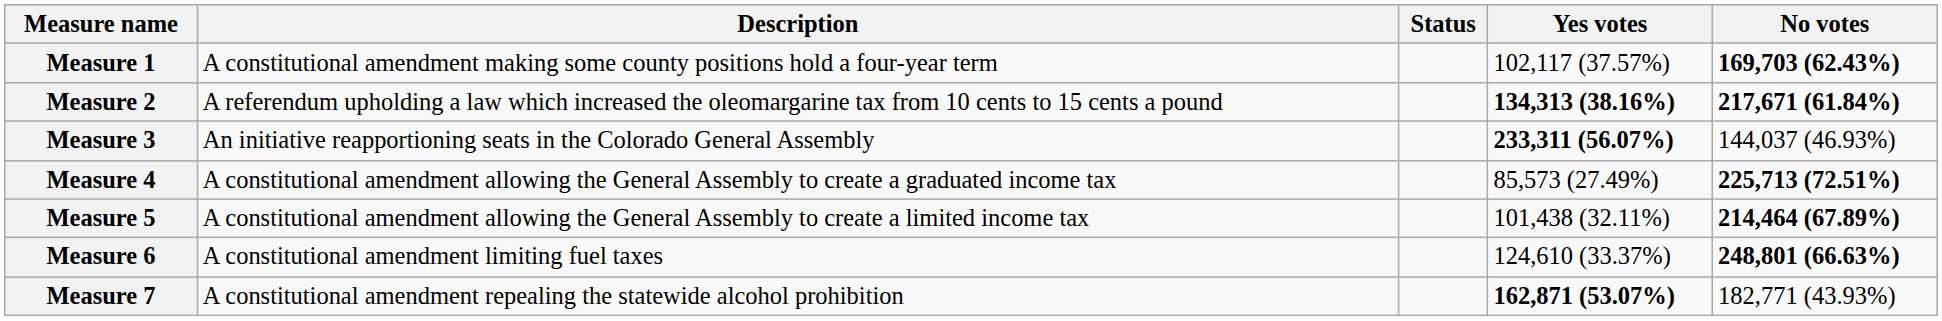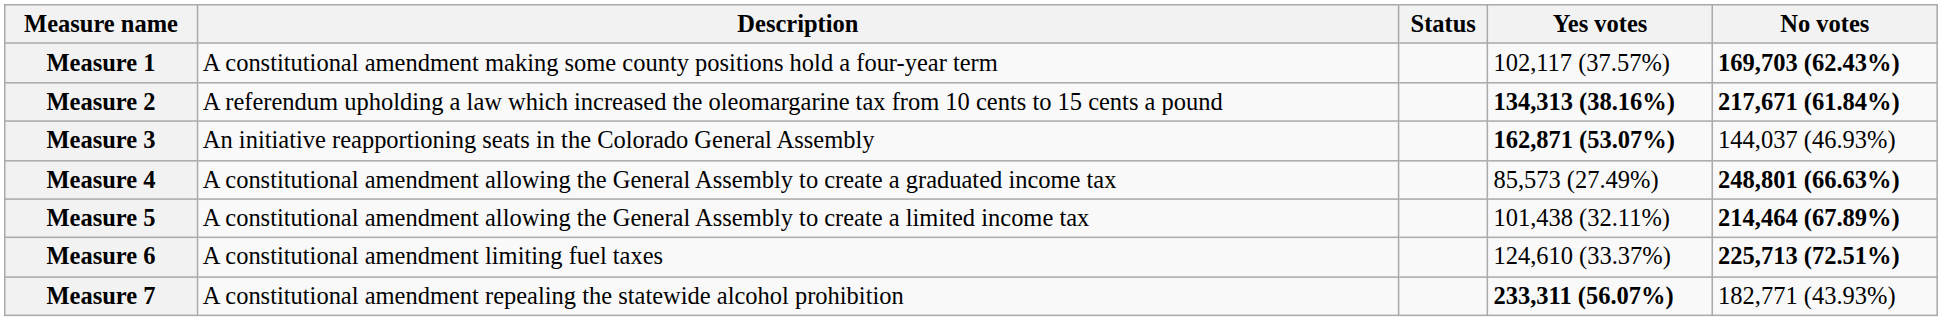Measure 3 | Yes votes: 233,311 (56.07%) -> 162,871 (53.07%)
Measure 4 | No votes: 225,713 (72.51%) -> 248,801 (66.63%)
Measure 6 | No votes: 248,801 (66.63%) -> 225,713 (72.51%)
Measure 7 | Yes votes: 162,871 (53.07%) -> 233,311 (56.07%)
